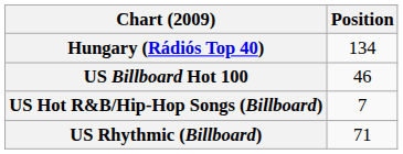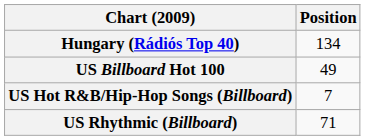US Billboard Hot 100 | Position: 46 -> 49
